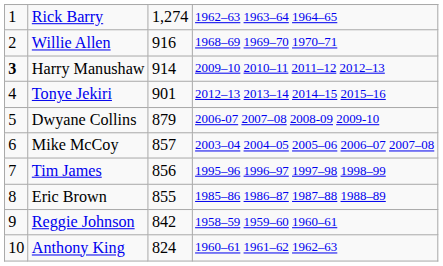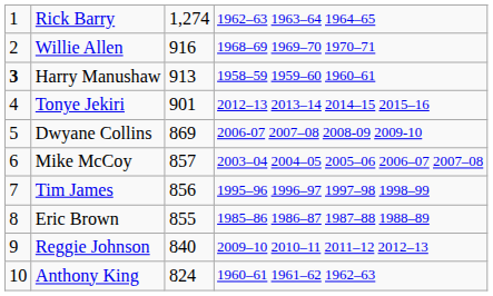Harry Manushaw | column 3: 914 -> 913
Harry Manushaw | column 4: 2009–10 2010–11 2011–12 2012–13 -> 1958–59 1959–60 1960–61
Dwyane Collins | column 3: 879 -> 869
Reggie Johnson | column 3: 842 -> 840
Reggie Johnson | column 4: 1958–59 1959–60 1960–61 -> 2009–10 2010–11 2011–12 2012–13
